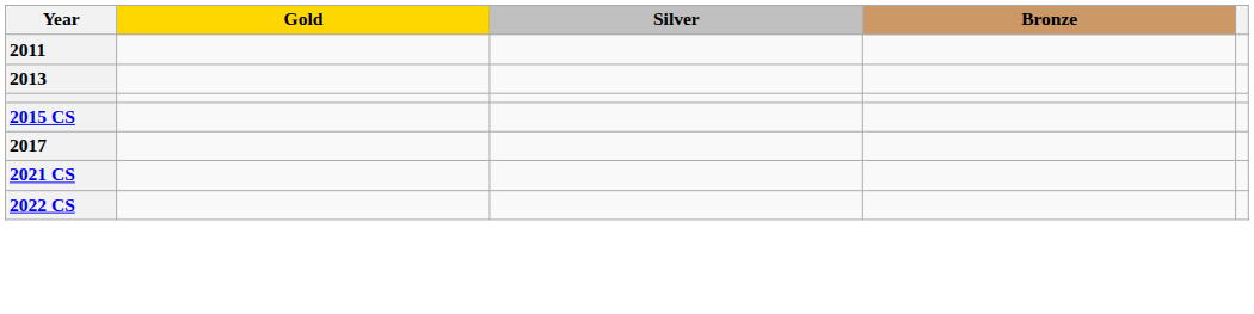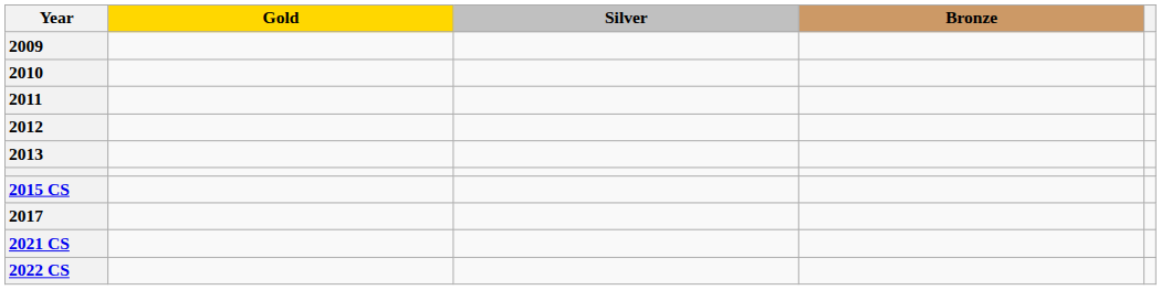+ row: 2009
+ row: 2010
+ row: 2012
